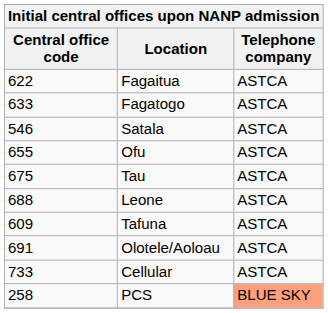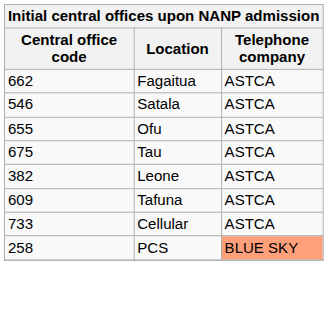Fagaitua | Central office code: 622 -> 662
- row: 633 | Fagatogo | ASTCA
Leone | Central office code: 688 -> 382
- row: 691 | Olotele/Aoloau | ASTCA
